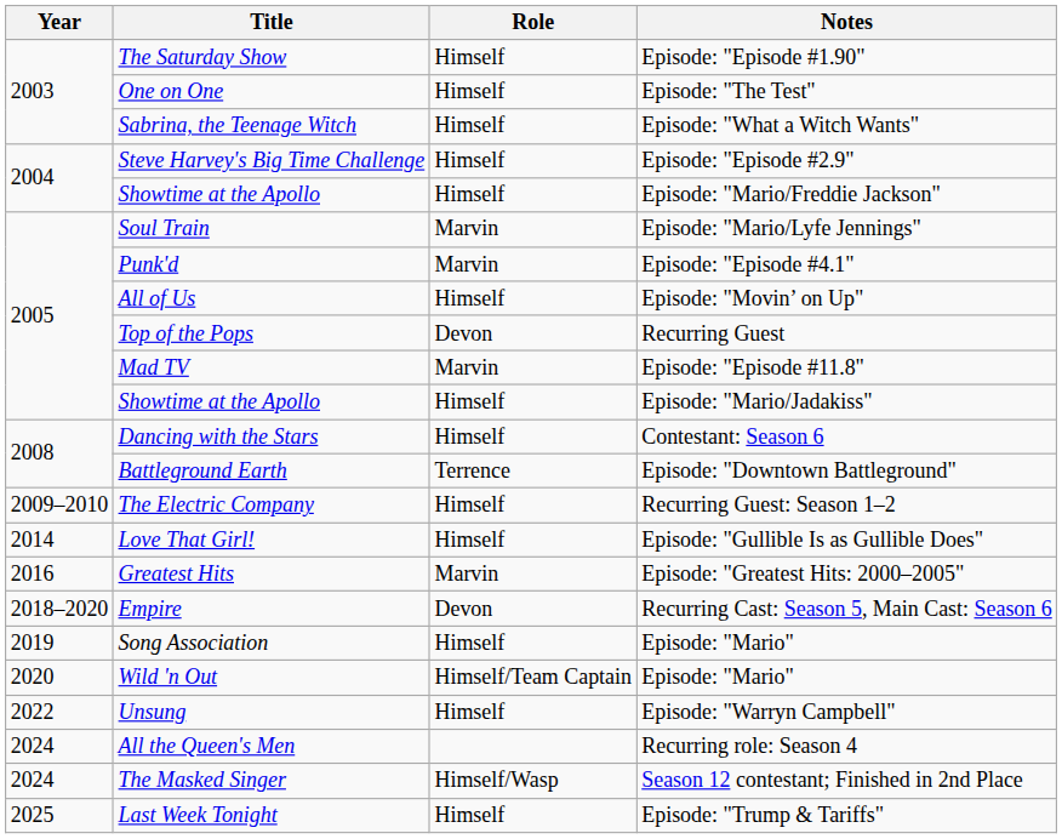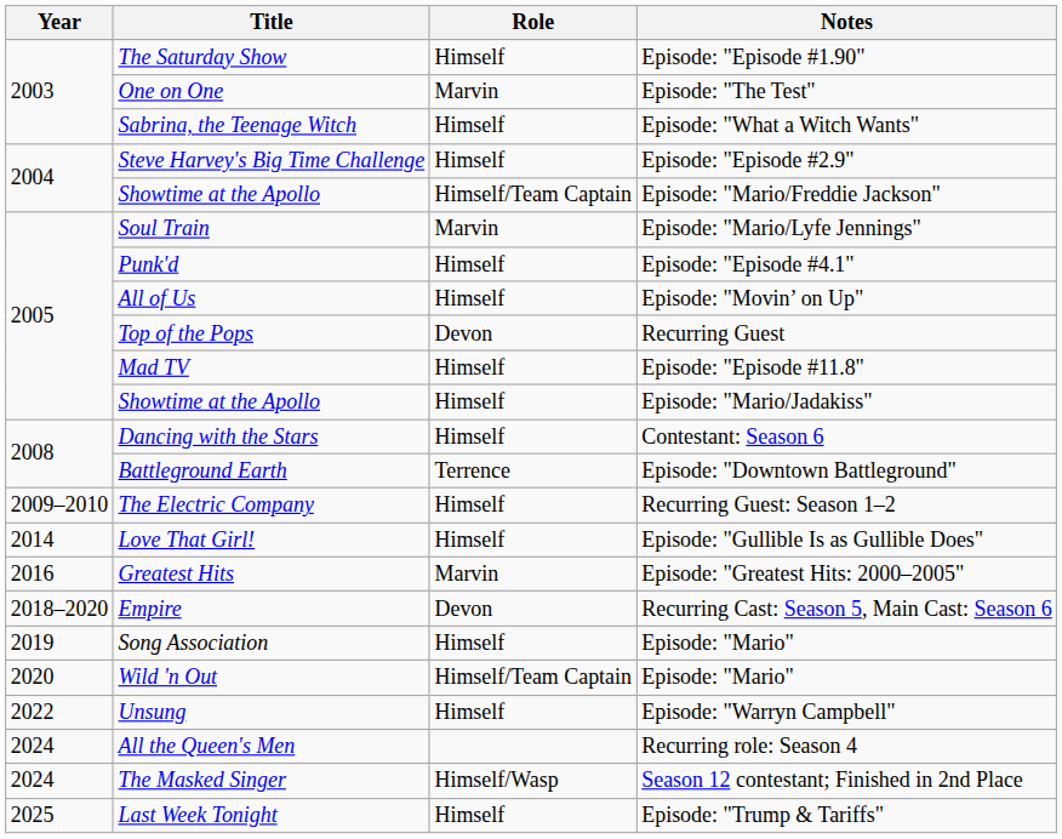One on One | Role: Himself -> Marvin
Showtime at the Apollo / Episode: "Mario/Freddie Jackson" | Role: Himself -> Himself/Team Captain
Punk'd | Role: Marvin -> Himself
Mad TV | Role: Marvin -> Himself
